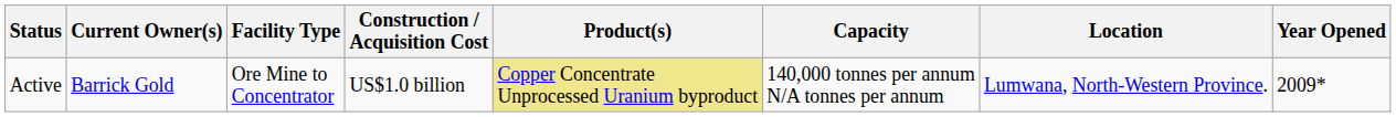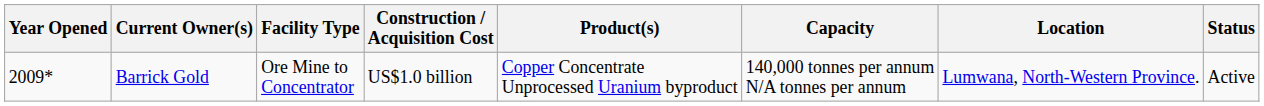columns swapped: Year Opened <-> Status
Barrick Gold | Product(s): khaki background -> no background
